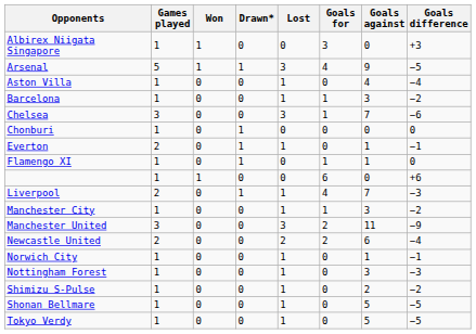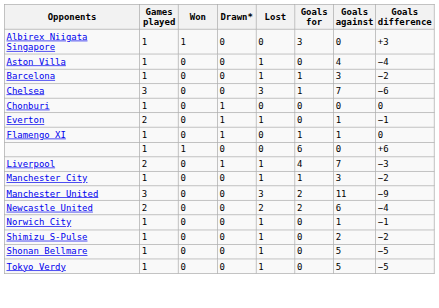- row: Arsenal | 5 | 1 | 1 | 3 | 4 | 9 | −5
- row: Nottingham Forest | 1 | 0 | 0 | 1 | 0 | 3 | −3
